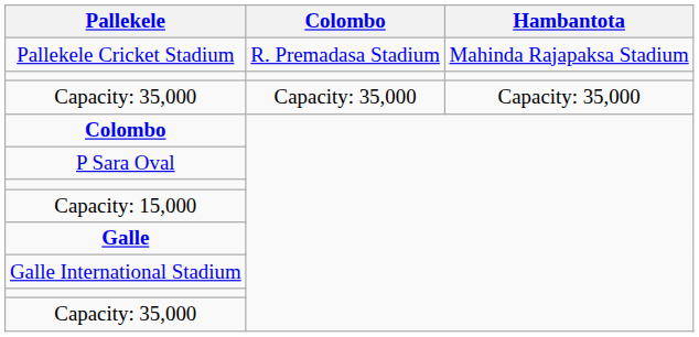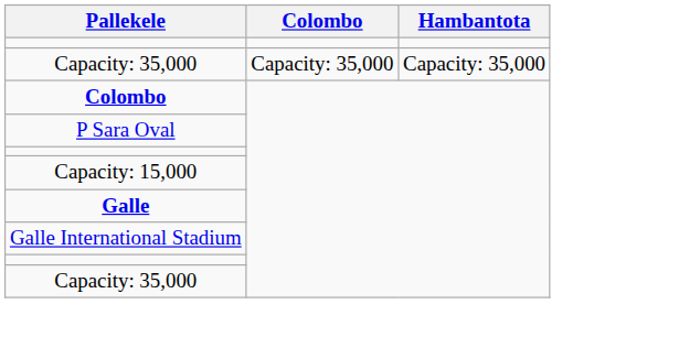- row: Pallekele Cricket Stadium | R. Premadasa Stadium | Mahinda Rajapaksa Stadium
